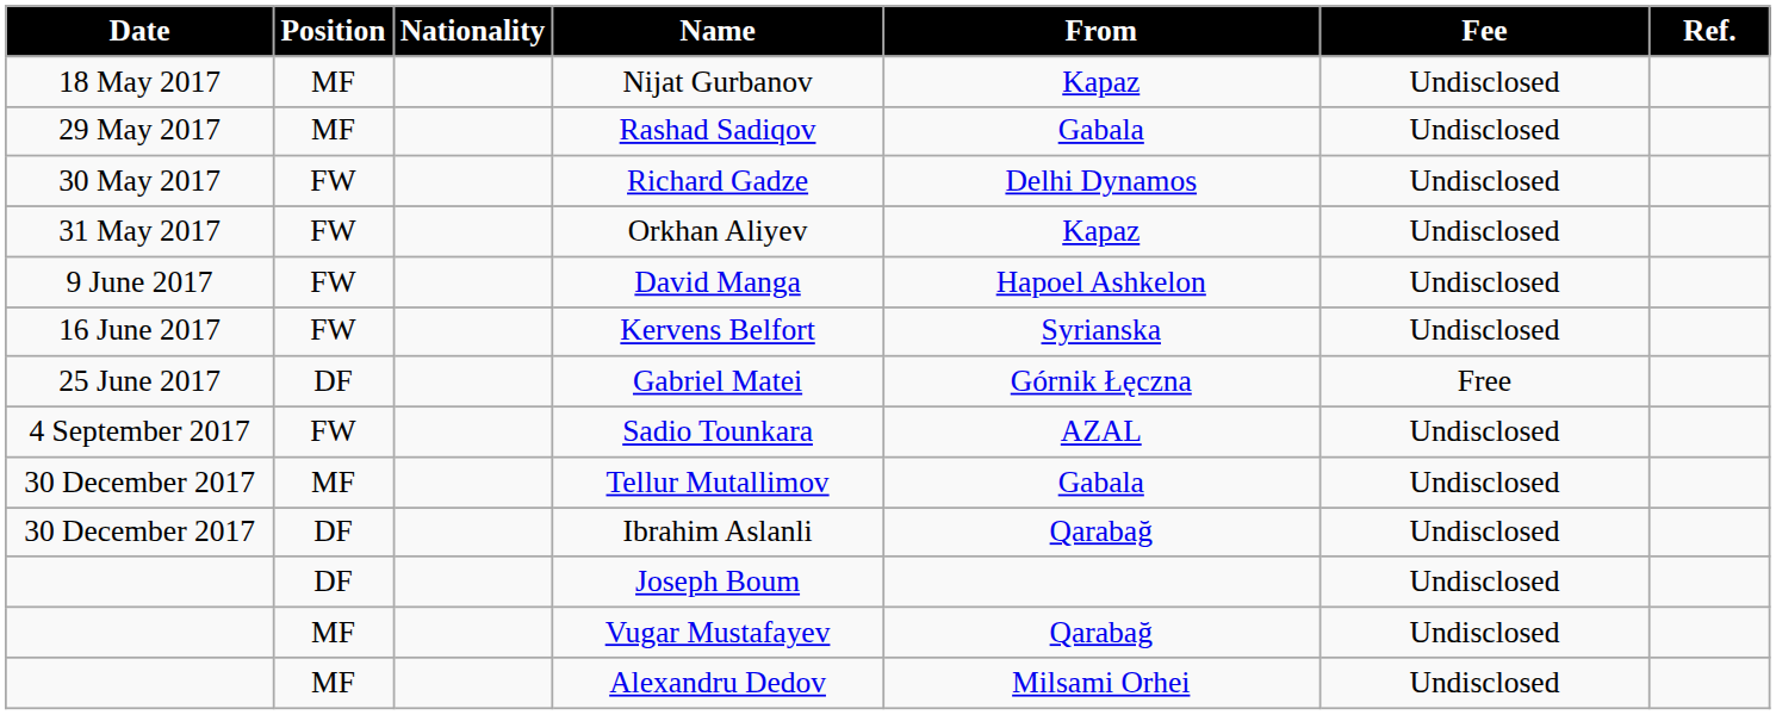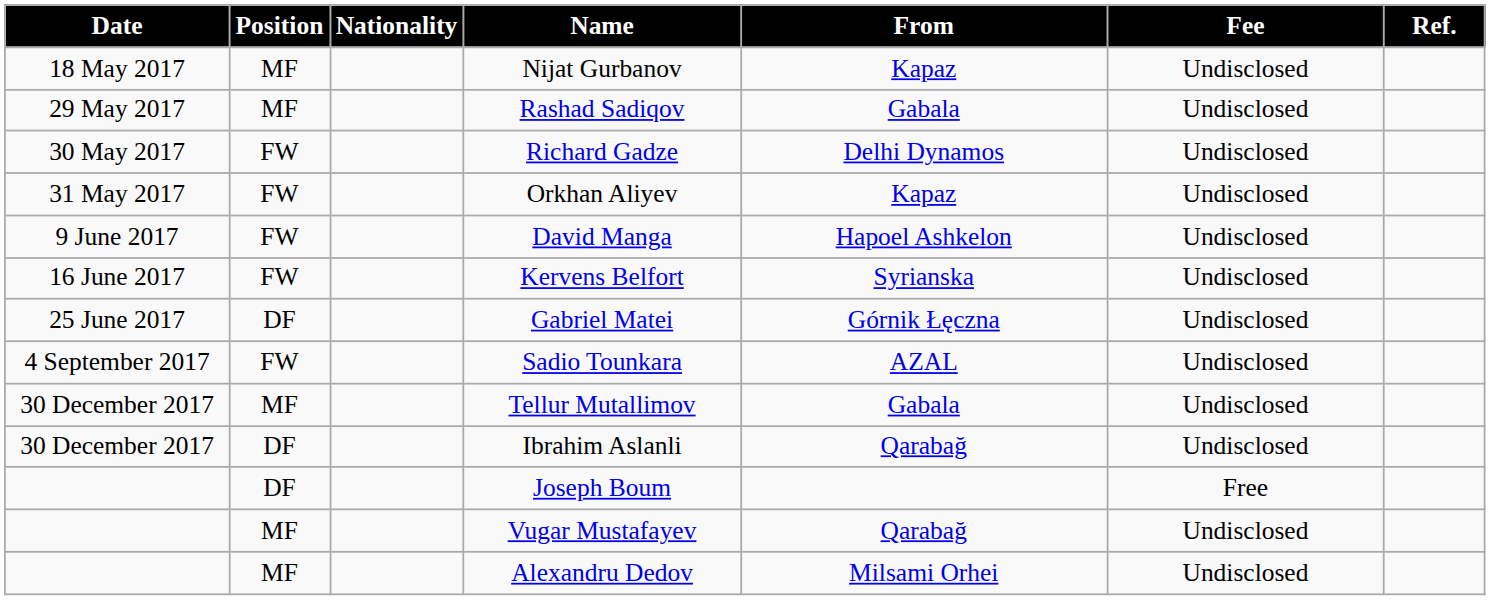Gabriel Matei | Fee: Free -> Undisclosed
Joseph Boum | Fee: Undisclosed -> Free
